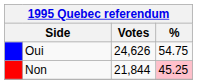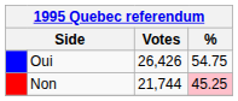Oui | Votes: 24,626 -> 26,426
Non | Votes: 21,844 -> 21,744
